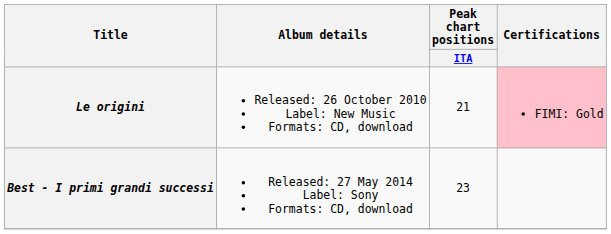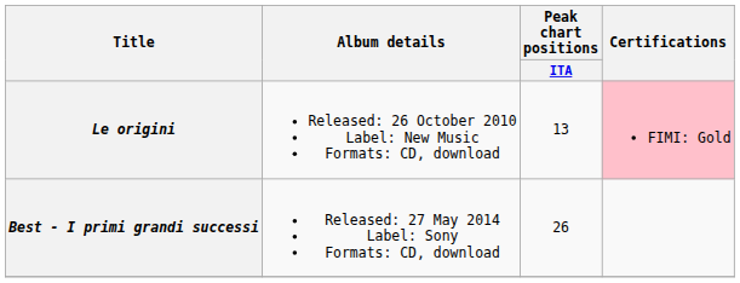Le origini | Peak chart positions / ITA: 21 -> 13
Best - I primi grandi successi | Peak chart positions / ITA: 23 -> 26
